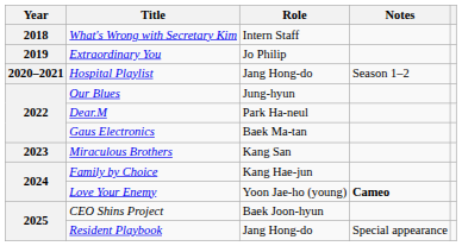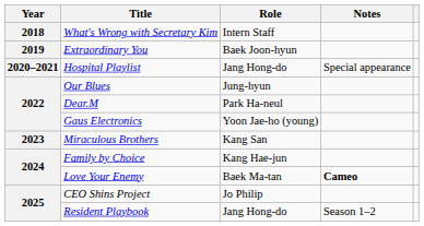Extraordinary You | Role: Jo Philip -> Baek Joon-hyun
Hospital Playlist | Notes: Season 1–2 -> Special appearance
Gaus Electronics | Role: Baek Ma-tan -> Yoon Jae-ho (young)
Love Your Enemy | Role: Yoon Jae-ho (young) -> Baek Ma-tan
CEO Shins Project | Role: Baek Joon-hyun -> Jo Philip
Resident Playbook | Notes: Special appearance -> Season 1–2
